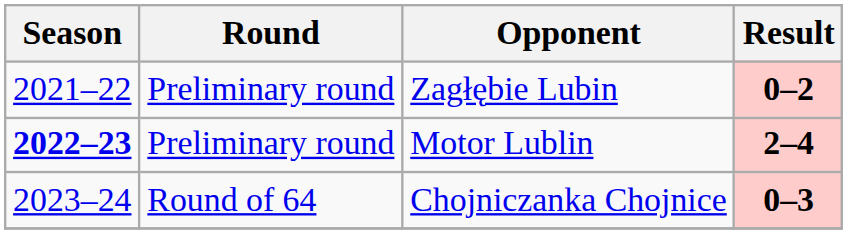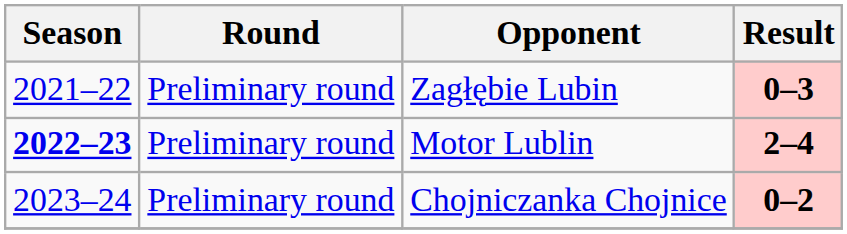Zagłębie Lubin | Result: 0–2 -> 0–3
Chojniczanka Chojnice | Round: Round of 64 -> Preliminary round
Chojniczanka Chojnice | Result: 0–3 -> 0–2
